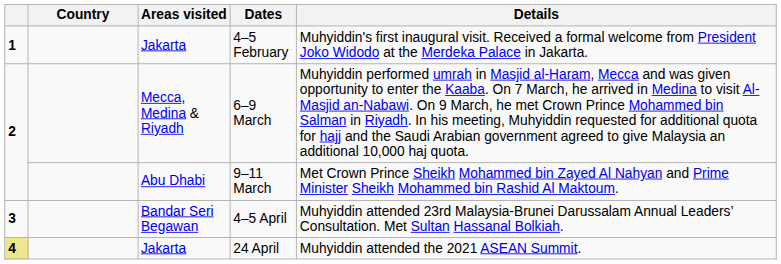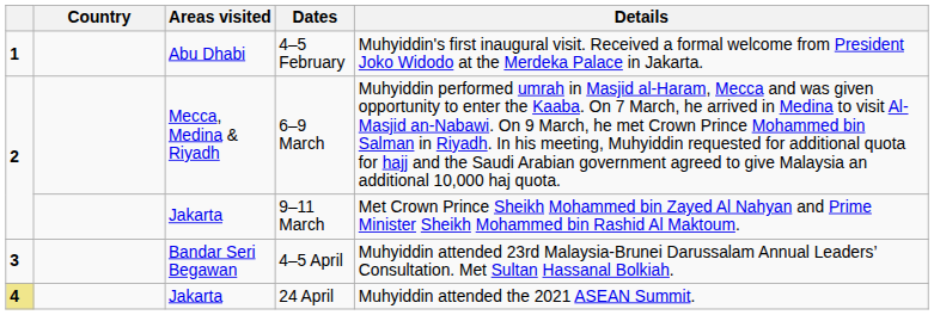4–5 February | Areas visited: Jakarta -> Abu Dhabi
9–11 March | Areas visited: Abu Dhabi -> Jakarta
